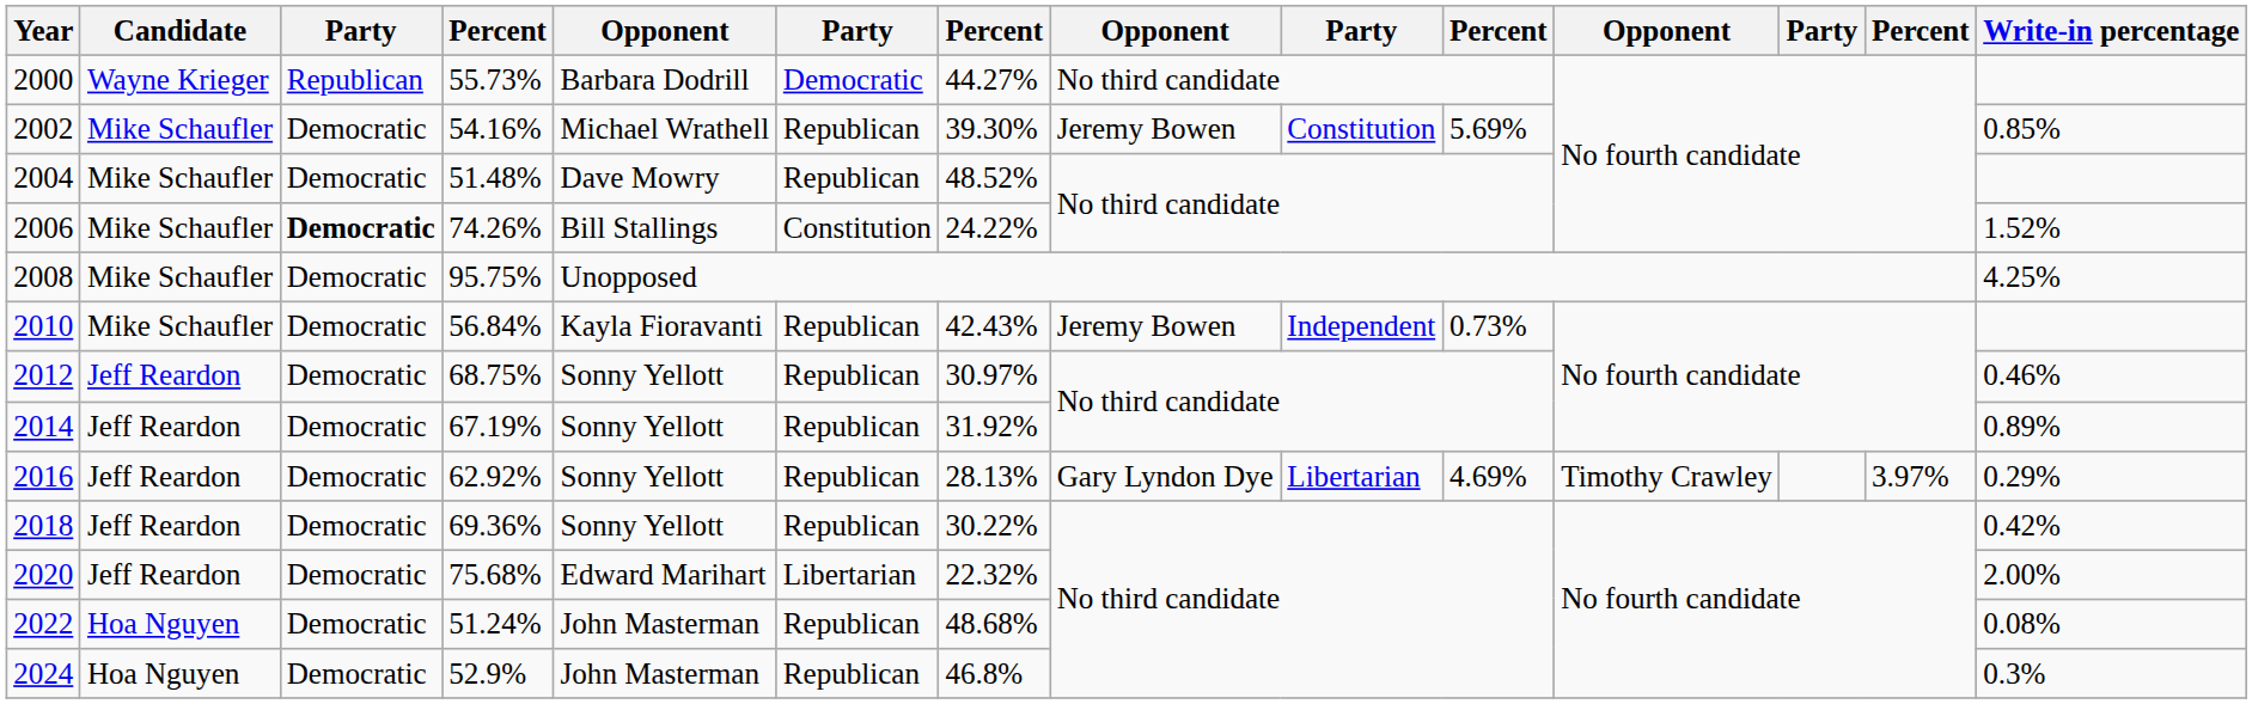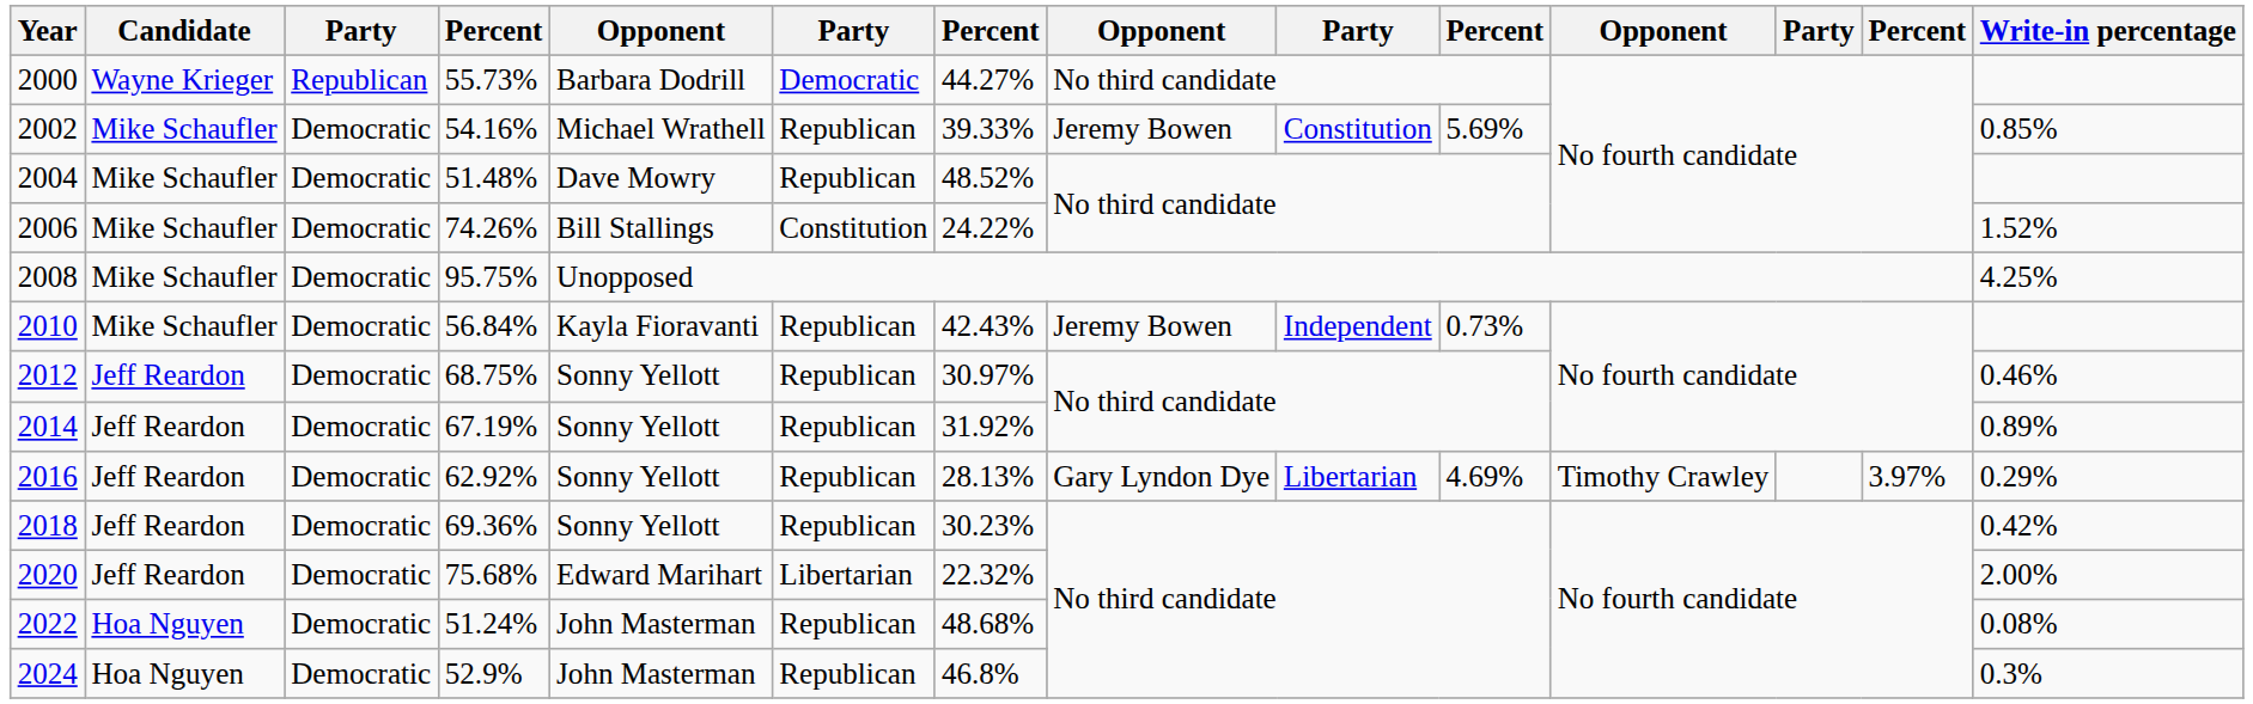2002 | column 7: 39.30% -> 39.33%
2006 | column 3: bold -> normal
2018 | column 7: 30.22% -> 30.23%
